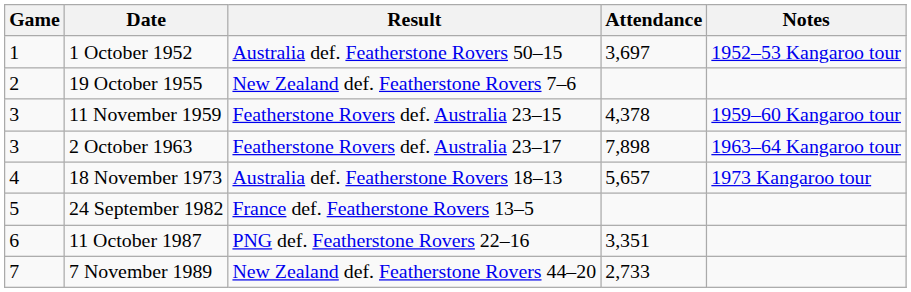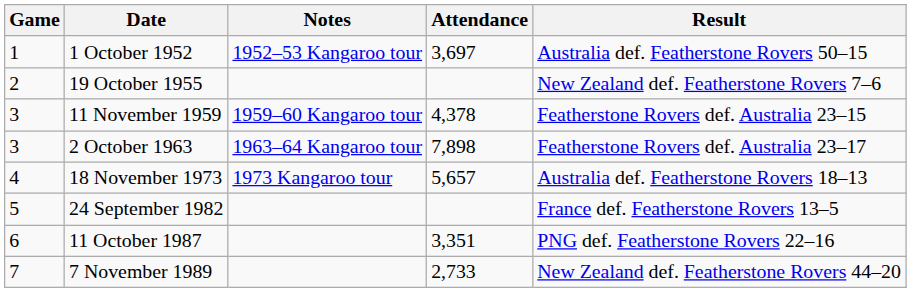columns swapped: Result <-> Notes
